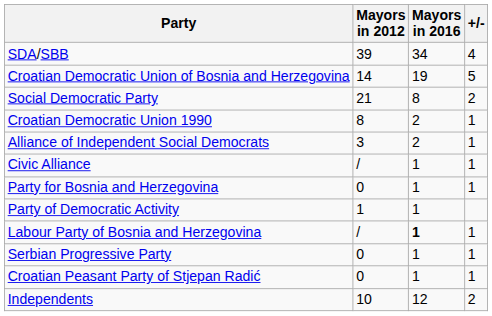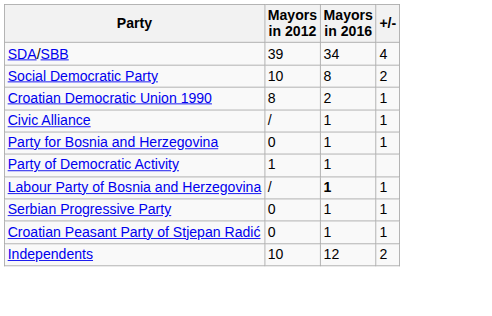- row: Croatian Democratic Union of Bosnia and Herzegovina | 14 | 19 | 5
Social Democratic Party | Mayors in 2012: 21 -> 10
- row: Alliance of Independent Social Democrats | 3 | 2 | 1
